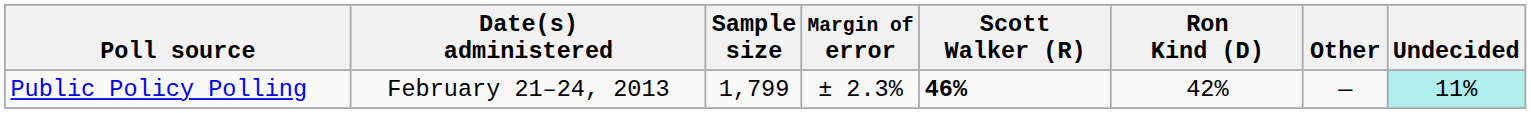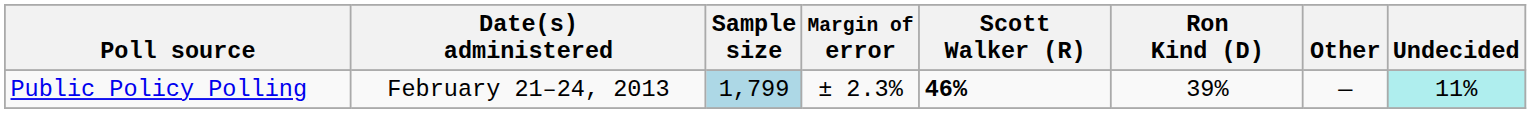Public Policy Polling | Sample size: no background -> lightblue background
Public Policy Polling | Ron Kind (D): 42% -> 39%
